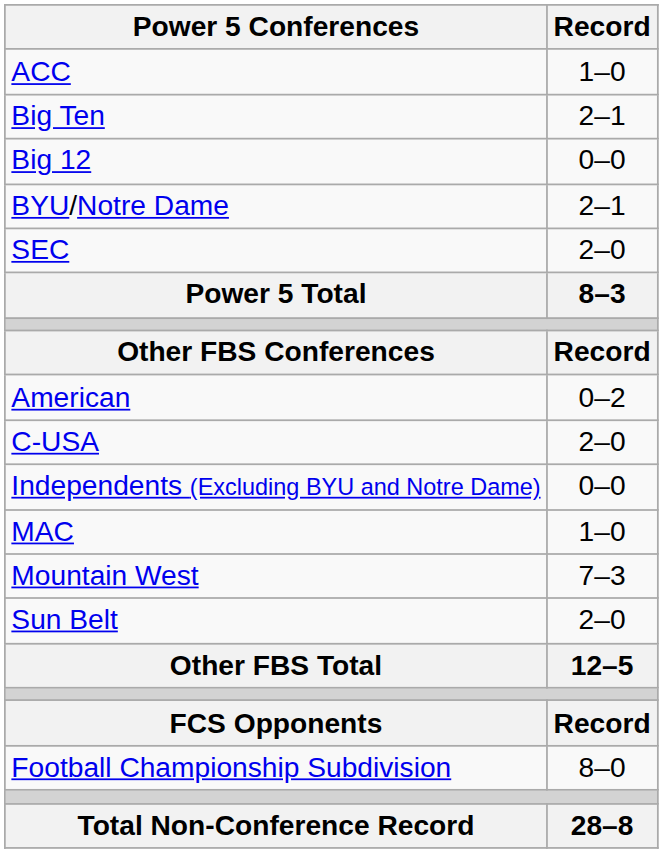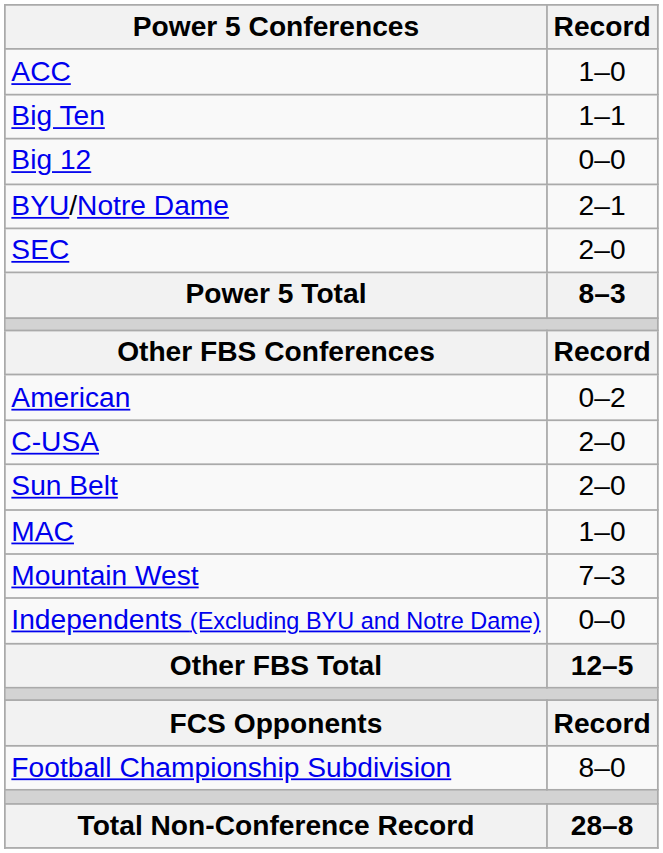Big Ten | Record: 2–1 -> 1–1
rows swapped: Independents (Excluding BYU and Notre Dame) <-> Sun Belt
